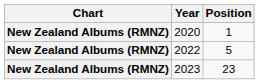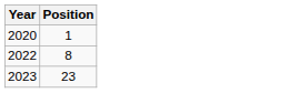- column: Chart | New Zealand Albums (RMNZ) | New Zealand Albums (RMNZ) | New Zealand Albums (RMNZ)
2022 | Position: 5 -> 8
